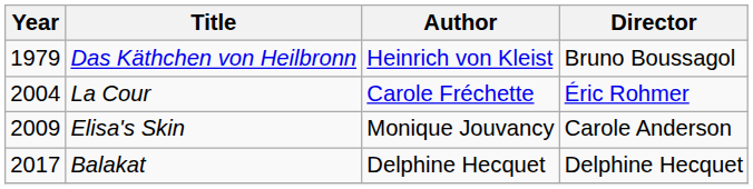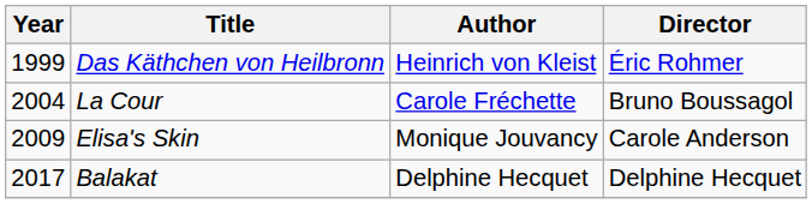Das Käthchen von Heilbronn | Year: 1979 -> 1999
Das Käthchen von Heilbronn | Director: Bruno Boussagol -> Éric Rohmer
La Cour | Director: Éric Rohmer -> Bruno Boussagol
